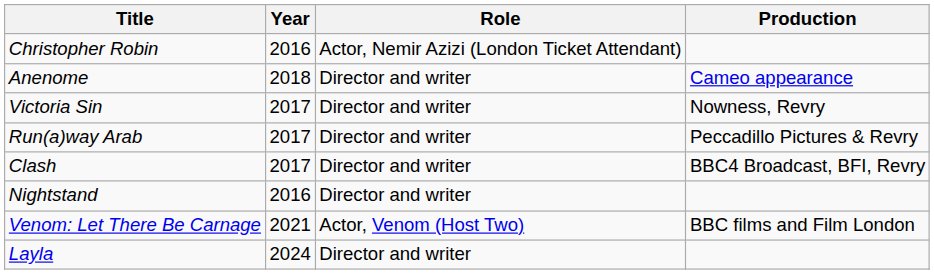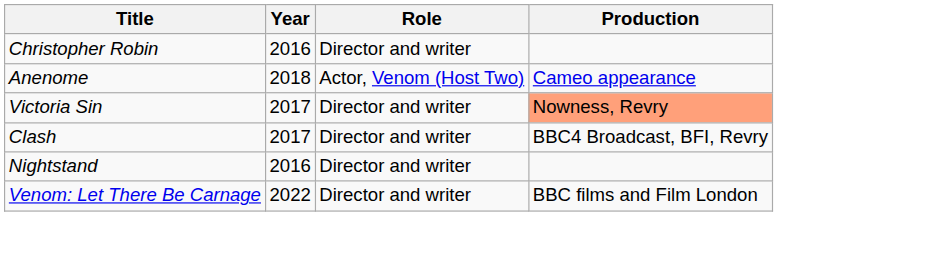Christopher Robin | Role: Actor, Nemir Azizi (London Ticket Attendant) -> Director and writer
Anenome | Role: Director and writer -> Actor, Venom (Host Two)
Victoria Sin | Production: no background -> lightsalmon background
- row: Run(a)way Arab | 2017 | Director and writer | Peccadillo Pictures & Revry
Venom: Let There Be Carnage | Year: 2021 -> 2022
Venom: Let There Be Carnage | Role: Actor, Venom (Host Two) -> Director and writer
- row: Layla | 2024 | Director and writer
